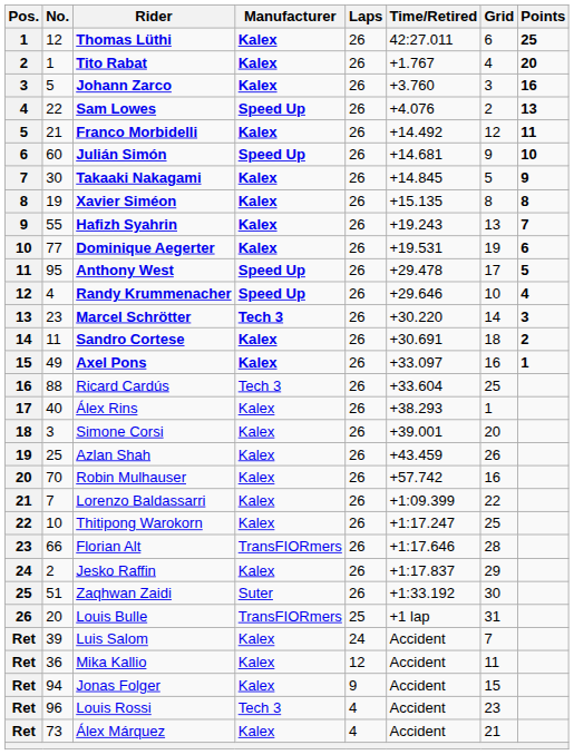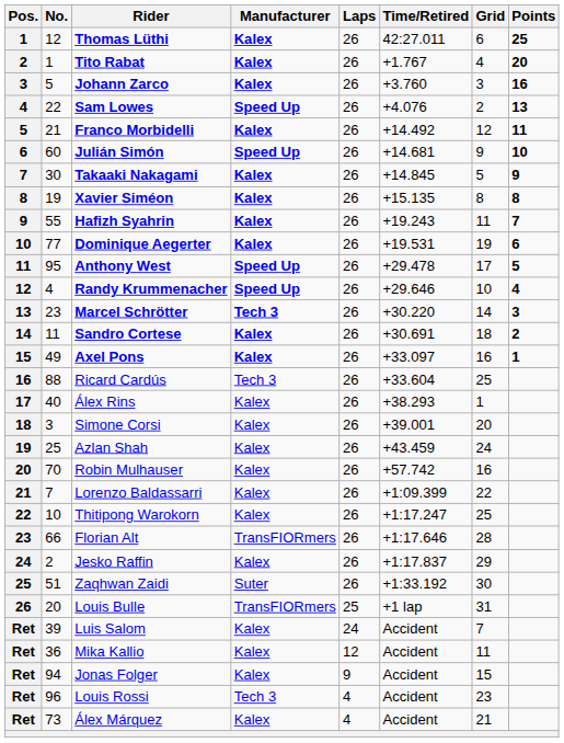Hafizh Syahrin | Grid: 13 -> 11
Azlan Shah | Grid: 26 -> 24
